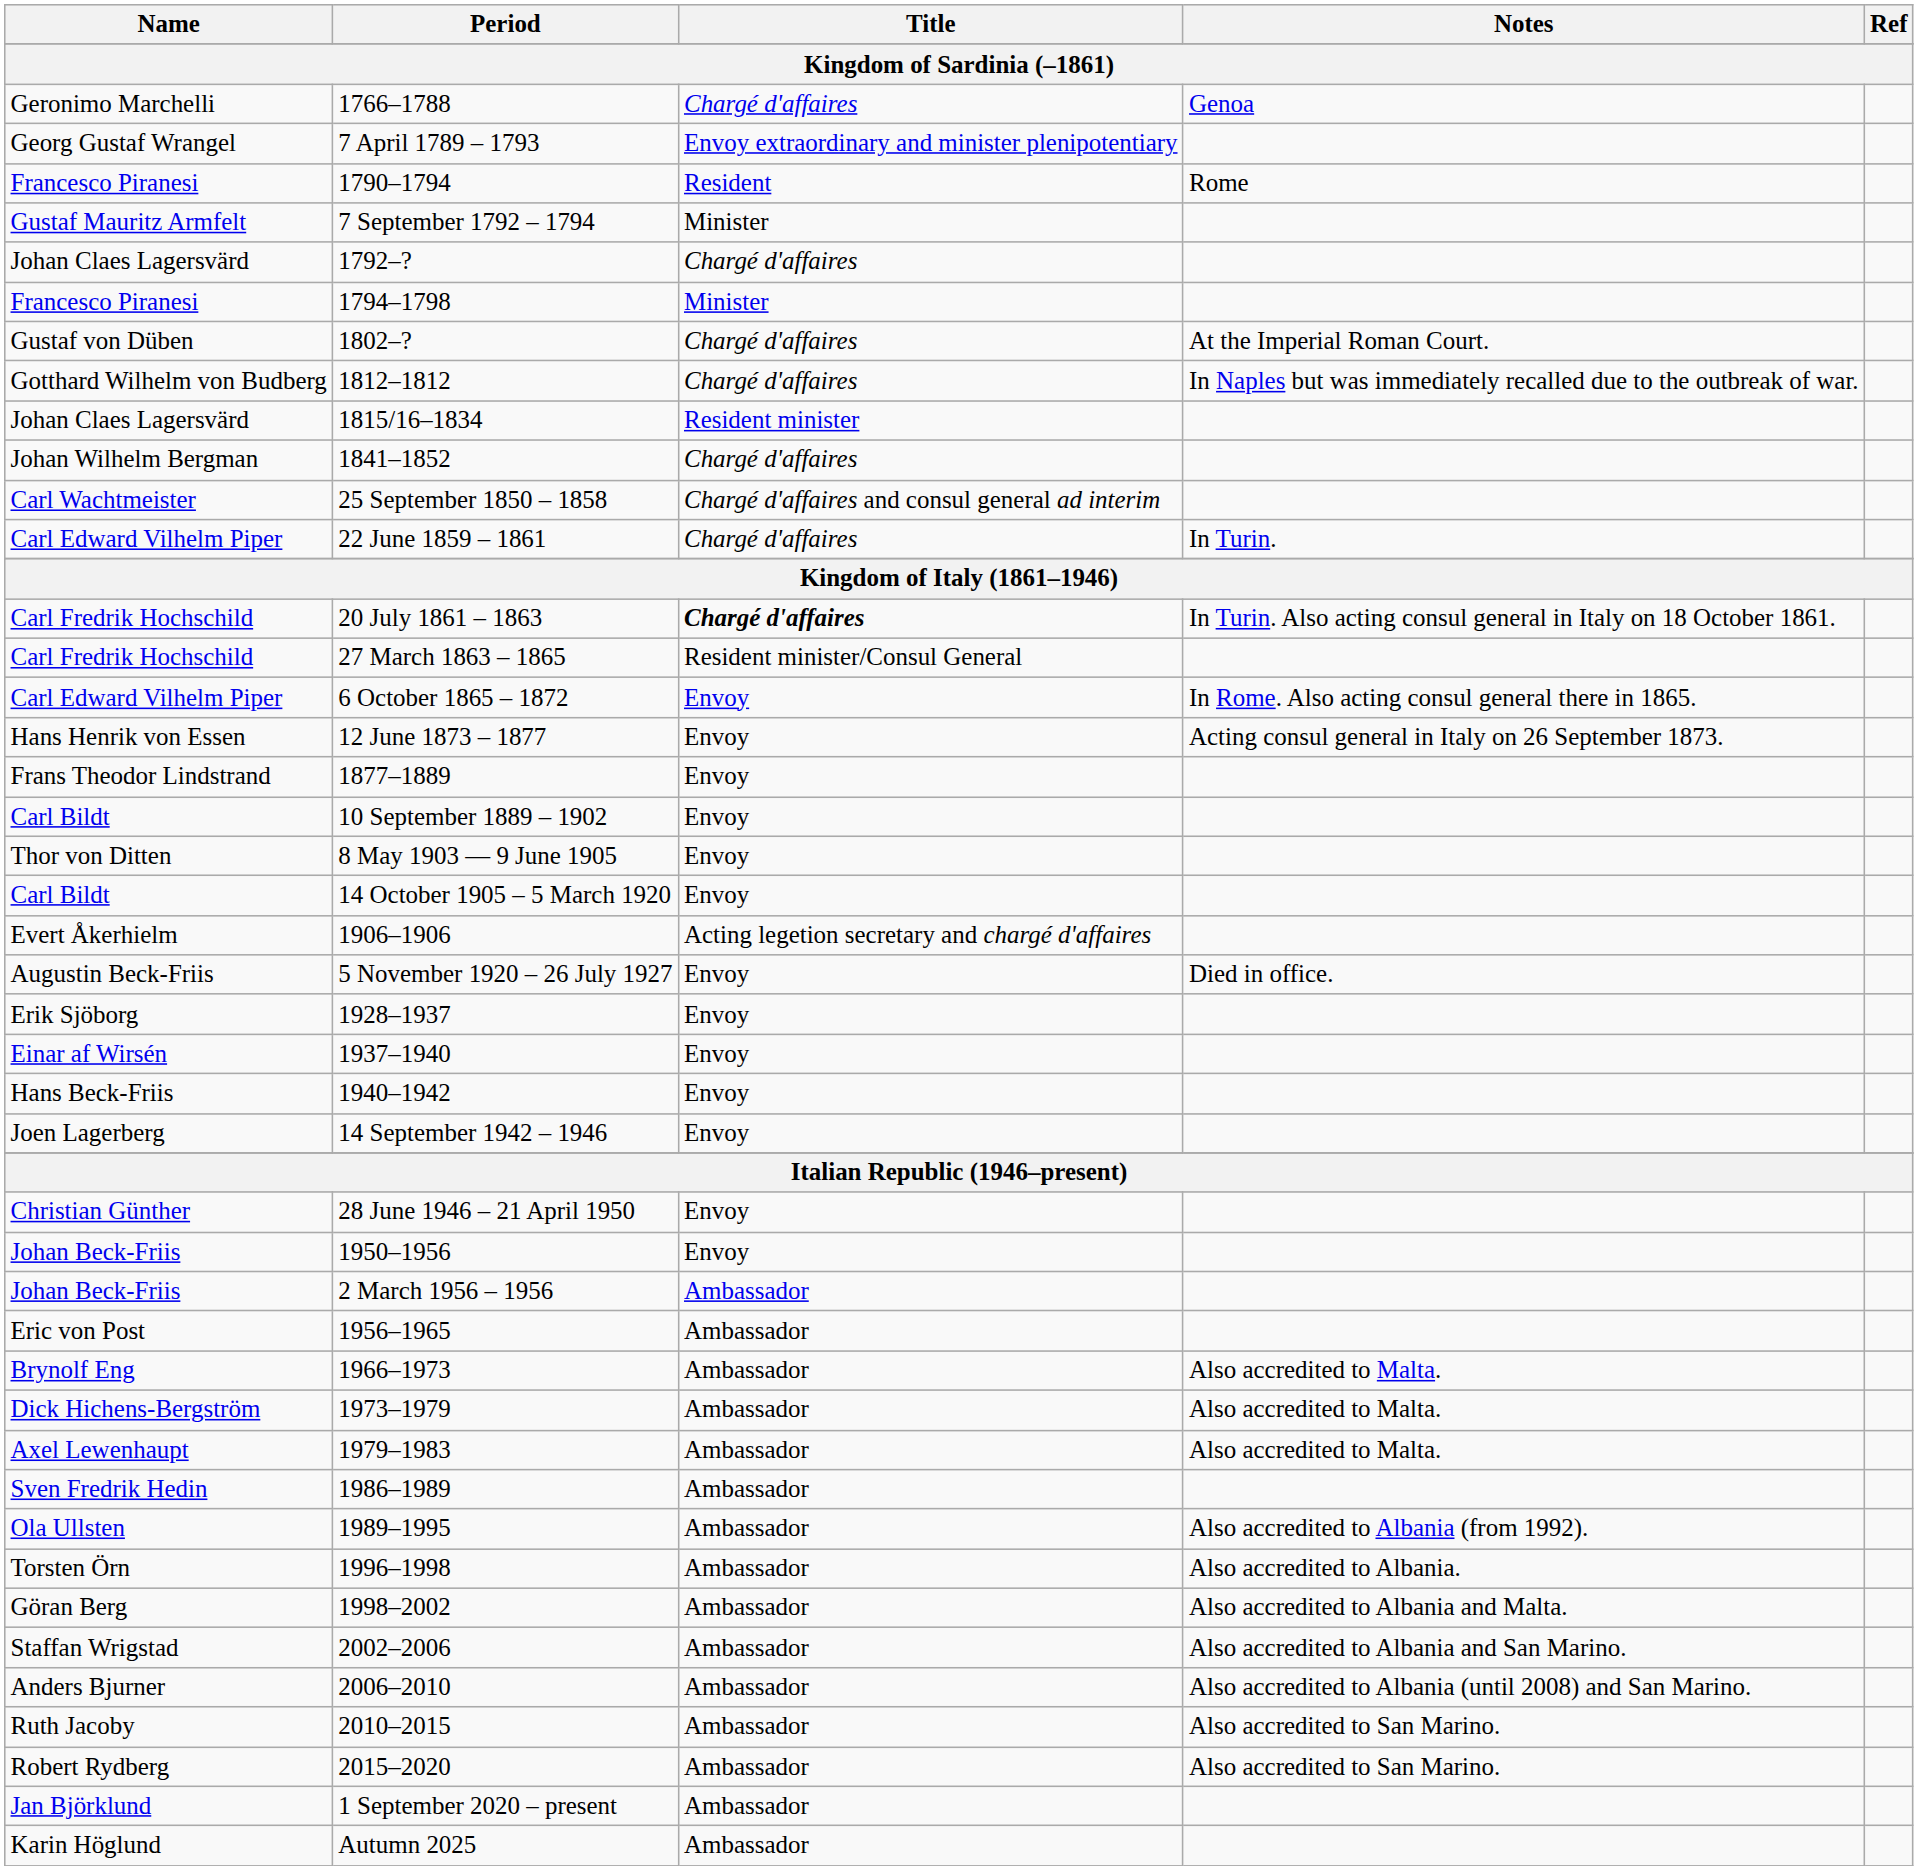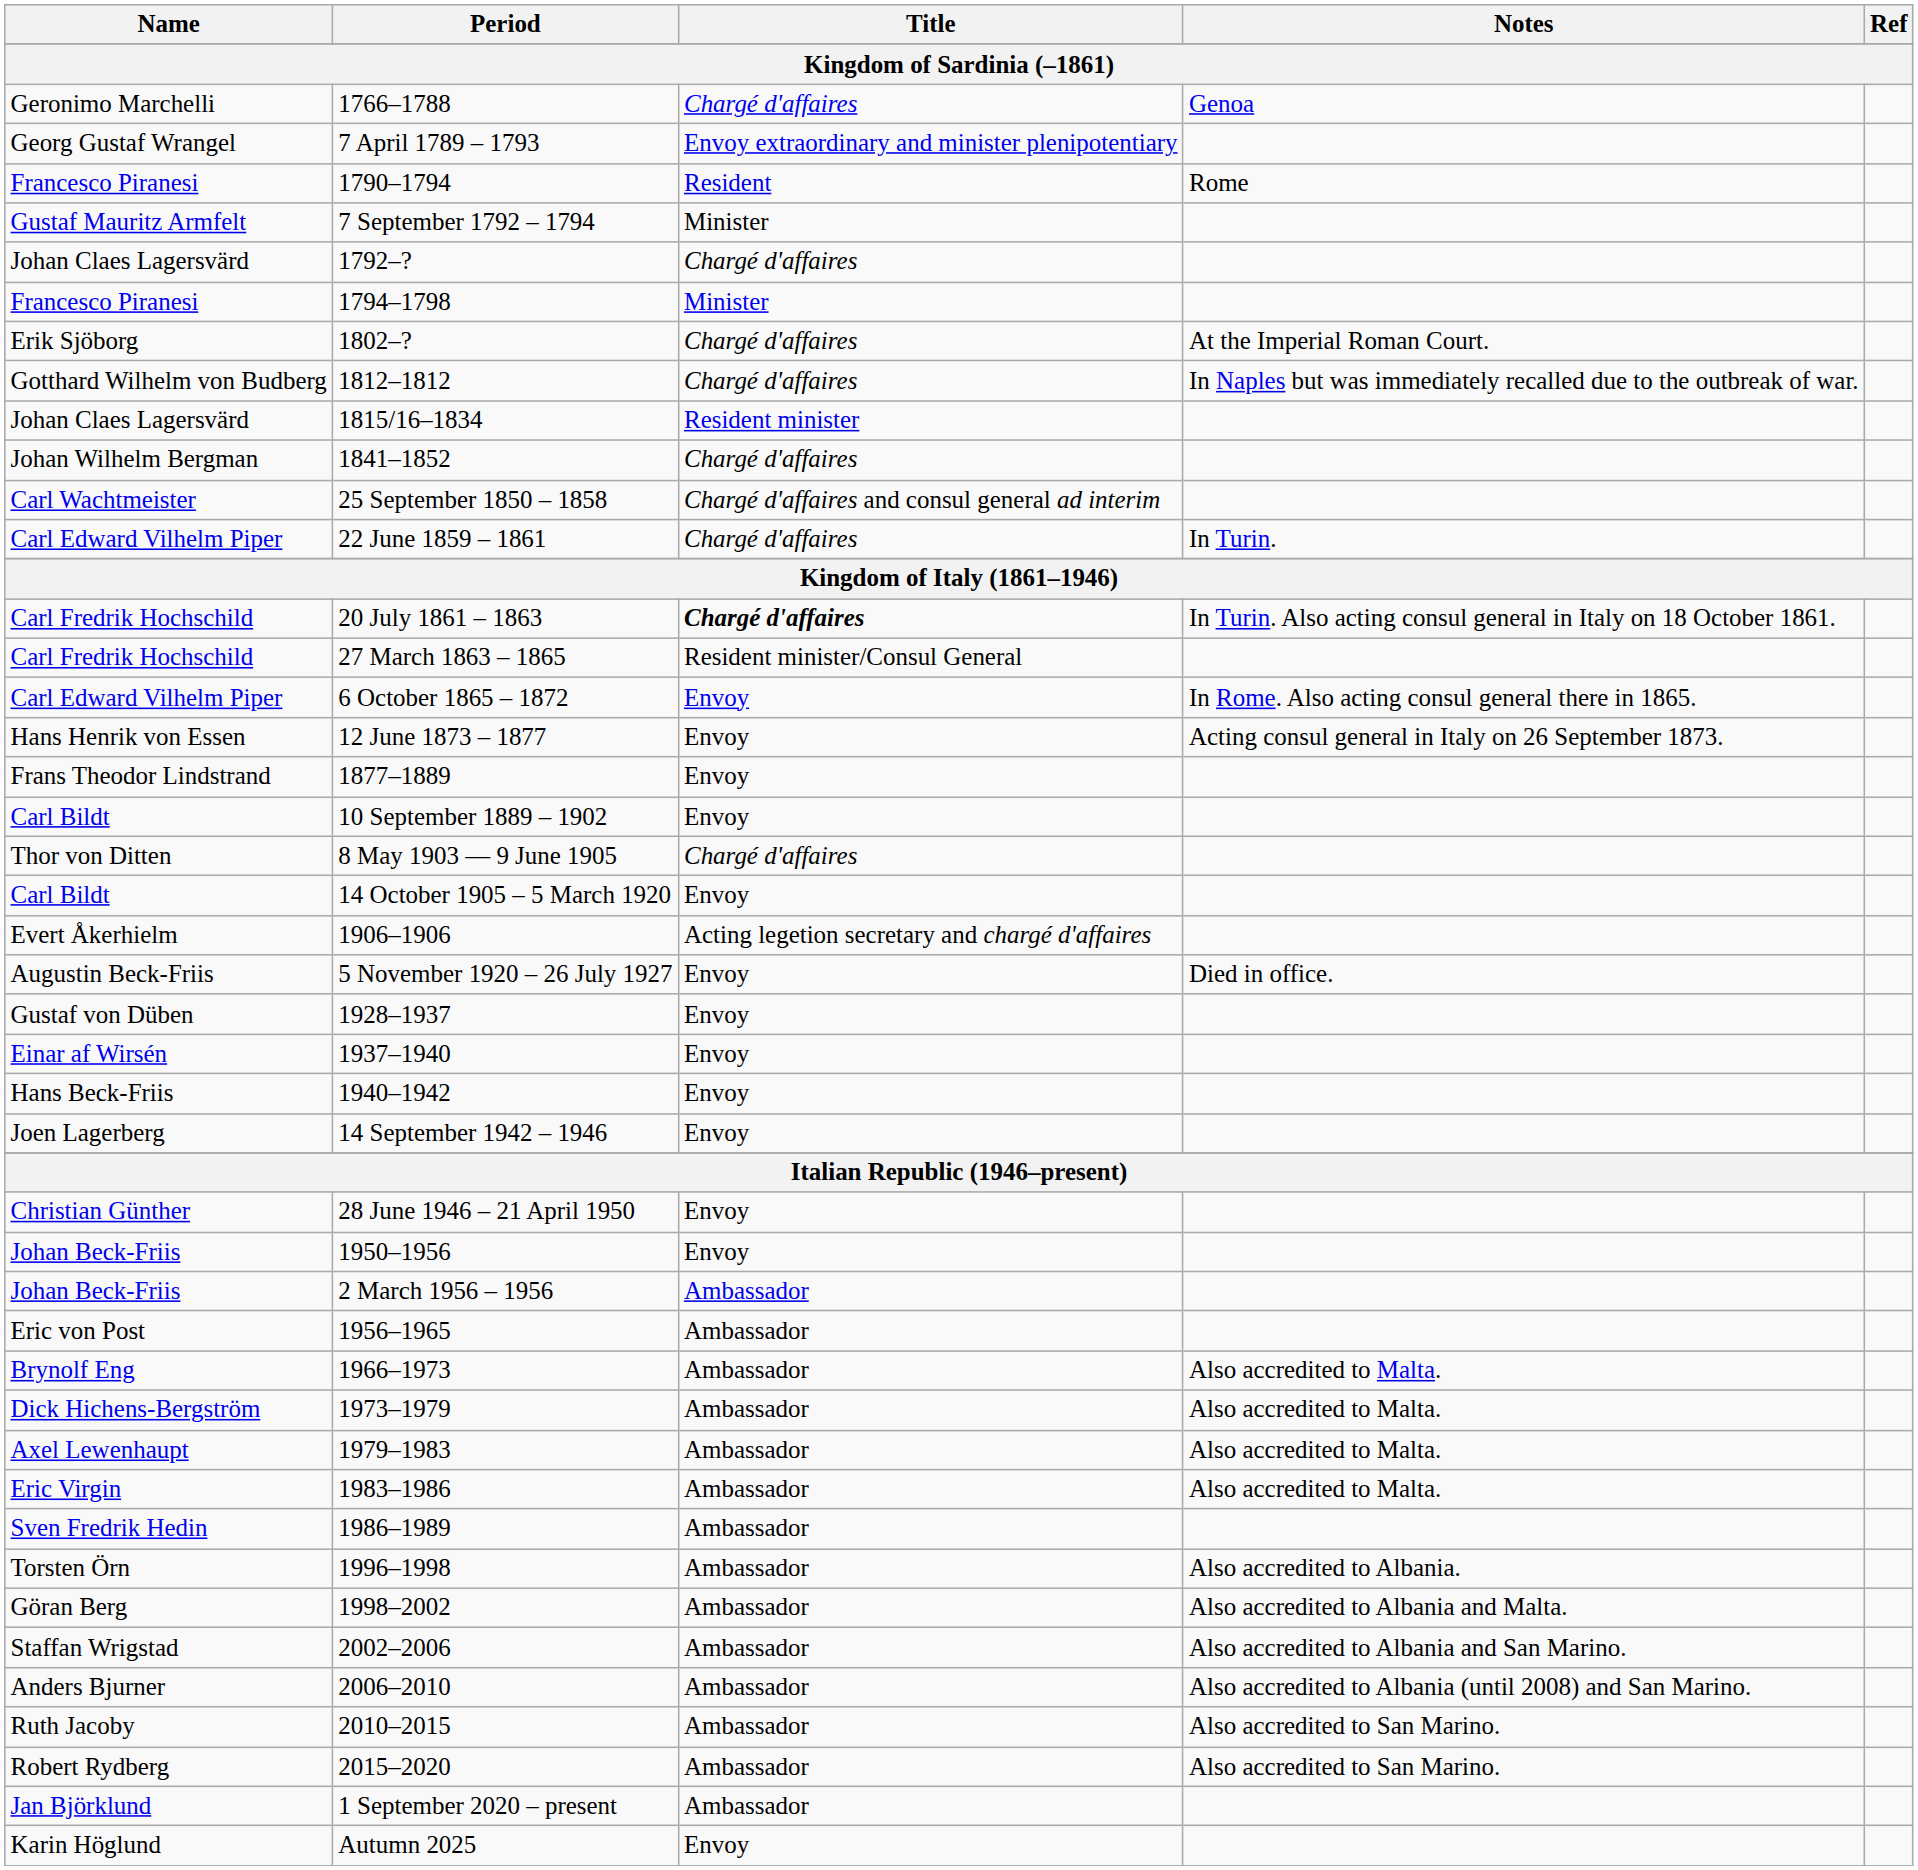1802–? | Name: Gustaf von Düben -> Erik Sjöborg
8 May 1903 — 9 June 1905 | Title: Envoy -> Chargé d'affaires
1928–1937 | Name: Erik Sjöborg -> Gustaf von Düben
+ row: Eric Virgin | 1983–1986 | Ambassador | Also accredited to Malta.
- row: Ola Ullsten | 1989–1995 | Ambassador | Also accredited to Albania (from 1992).
Autumn 2025 | Title: Ambassador -> Envoy
